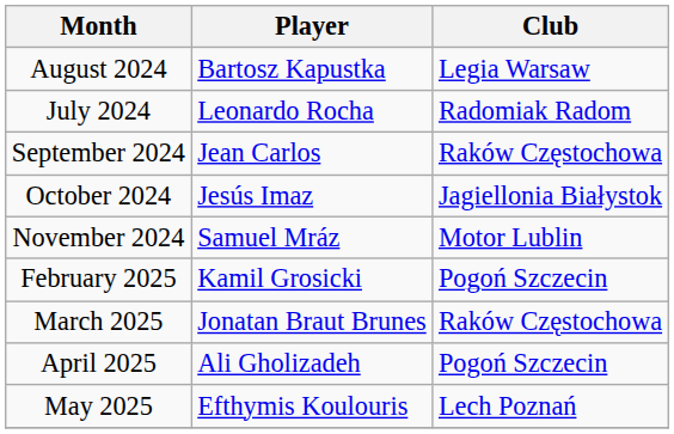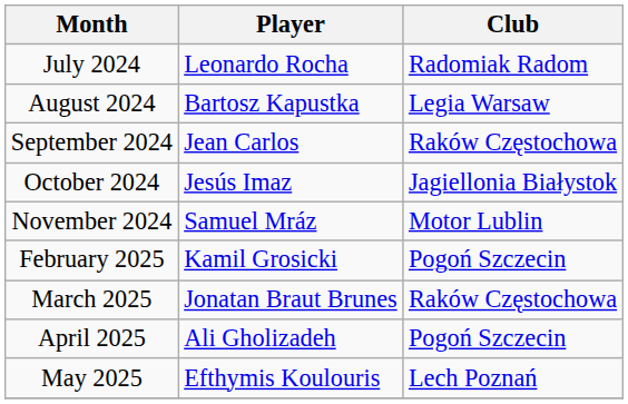rows swapped: July 2024 <-> August 2024
